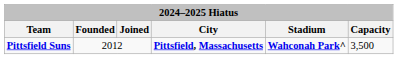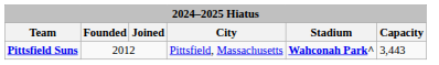Pittsfield Suns | City: bold -> normal
Pittsfield Suns | Capacity: 3,500 -> 3,443
